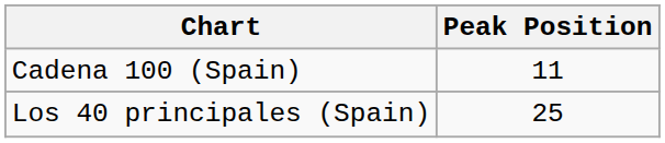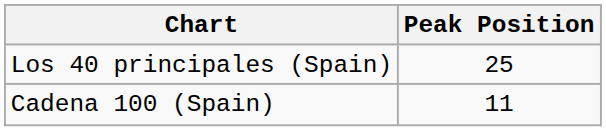rows swapped: Cadena 100 (Spain) <-> Los 40 principales (Spain)
